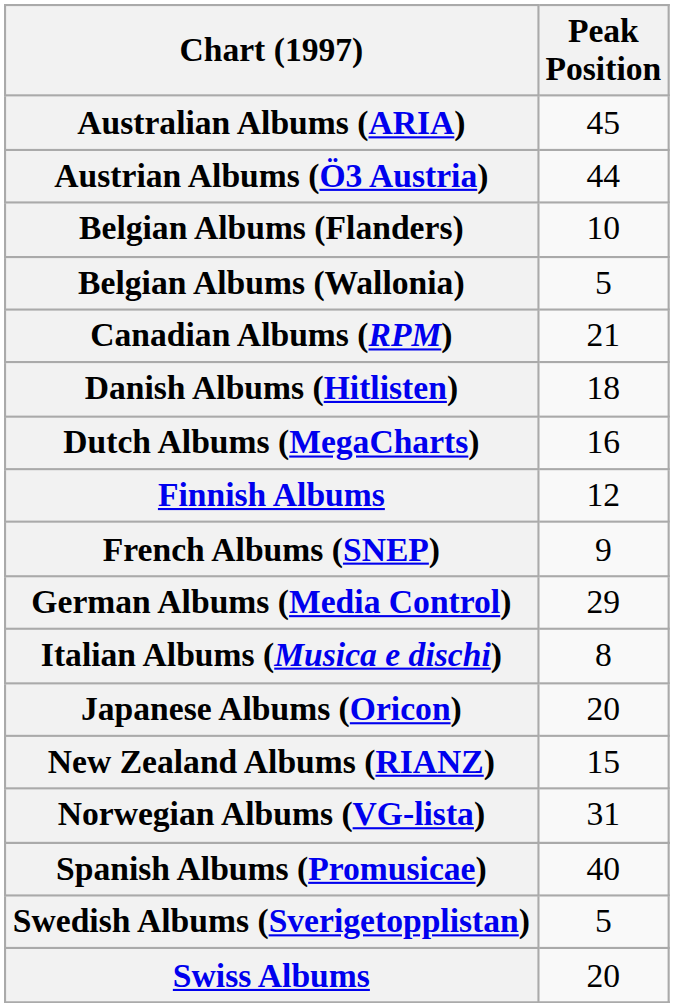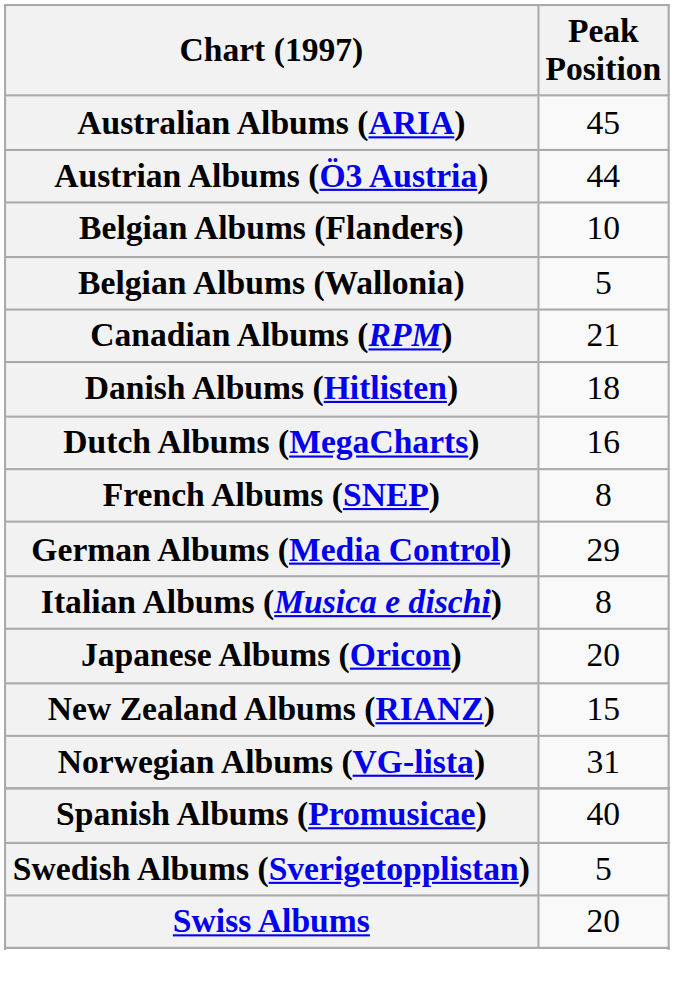- row: Finnish Albums | 12
French Albums (SNEP) | Peak Position: 9 -> 8
